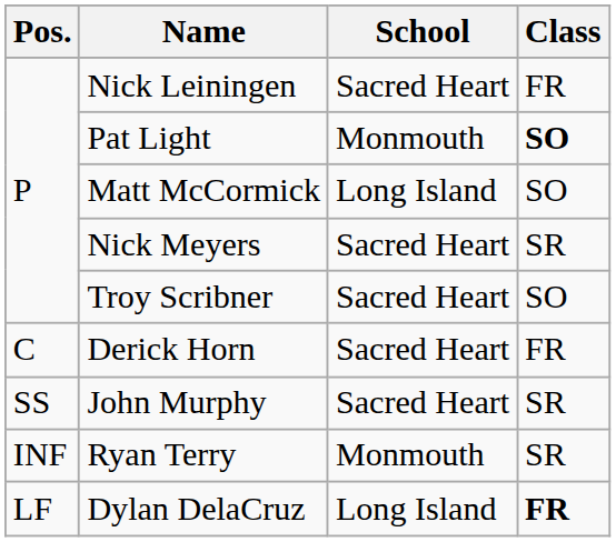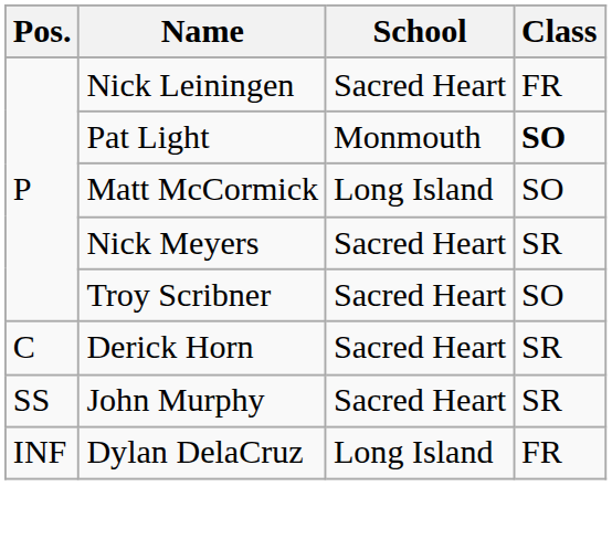Derick Horn | Class: FR -> SR
- row: INF | Ryan Terry | Monmouth | SR
Dylan DelaCruz | Pos.: LF -> INF
Dylan DelaCruz | Class: bold -> normal
